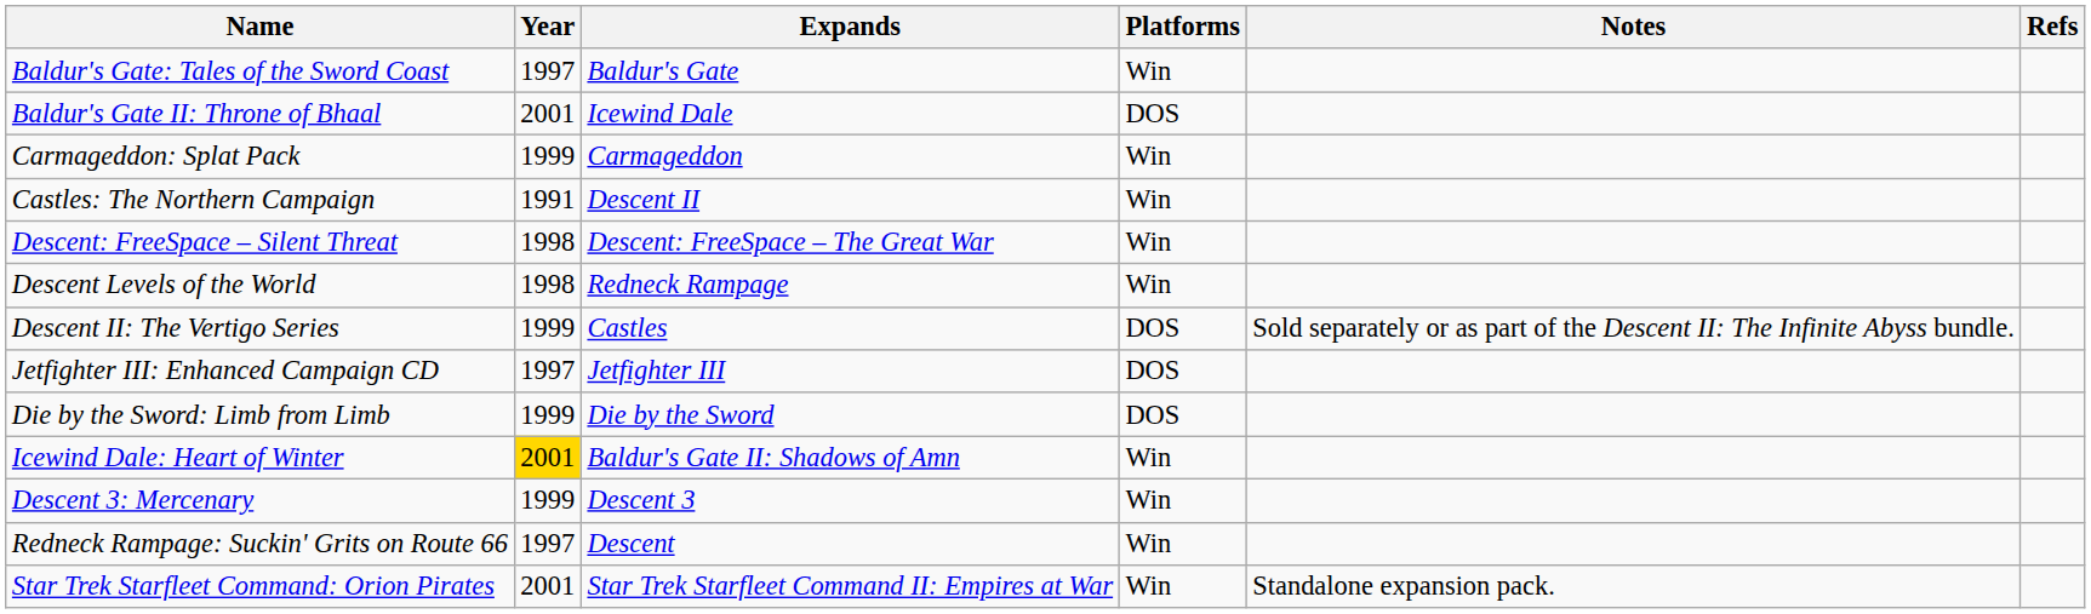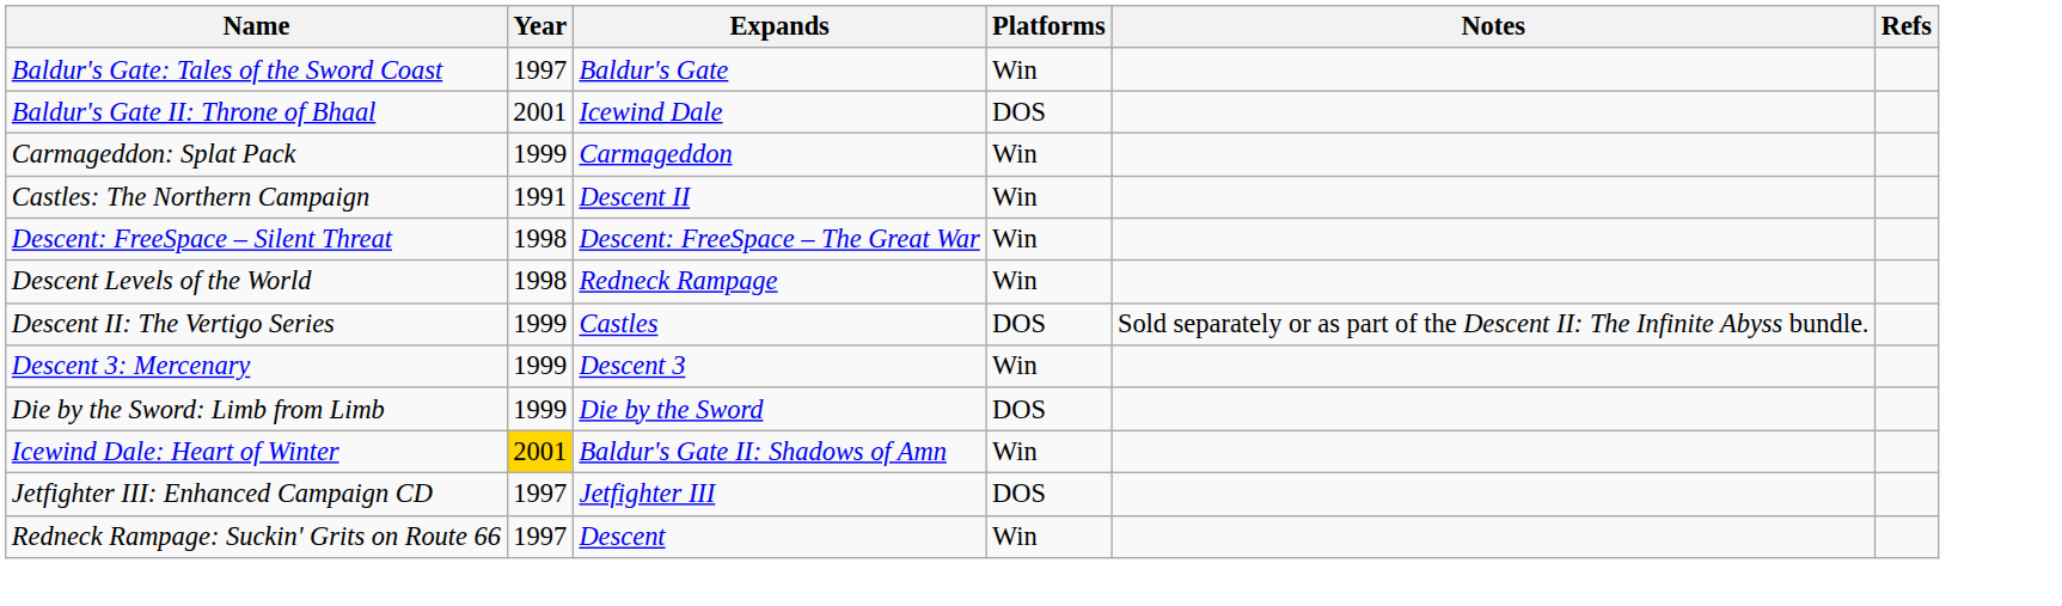rows swapped: Descent 3: Mercenary <-> Jetfighter III: Enhanced Campaign CD
- row: Star Trek Starfleet Command: Orion Pirates | 2001 | Star Trek Starfleet Command II: Empires at War | Win | Standalone expansion pack.
